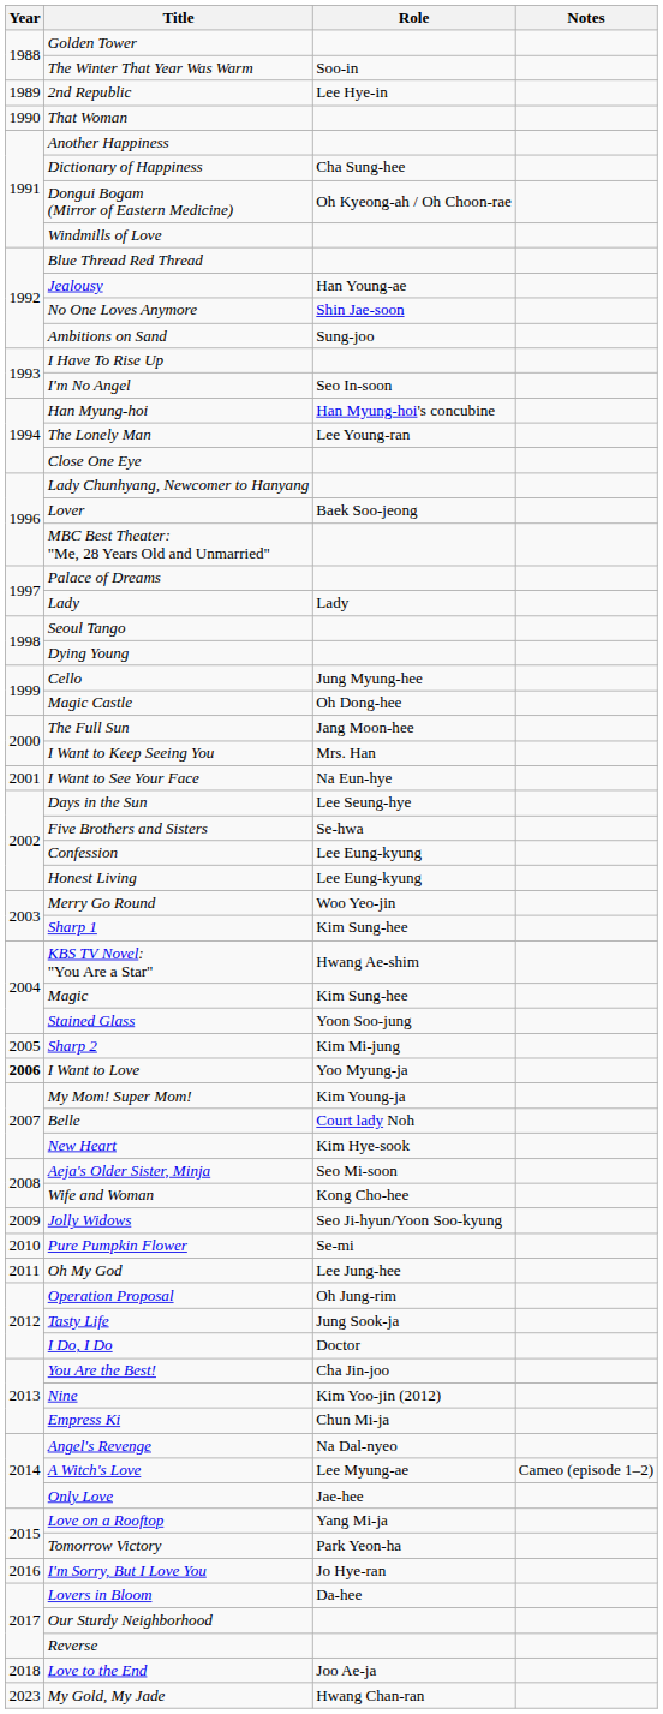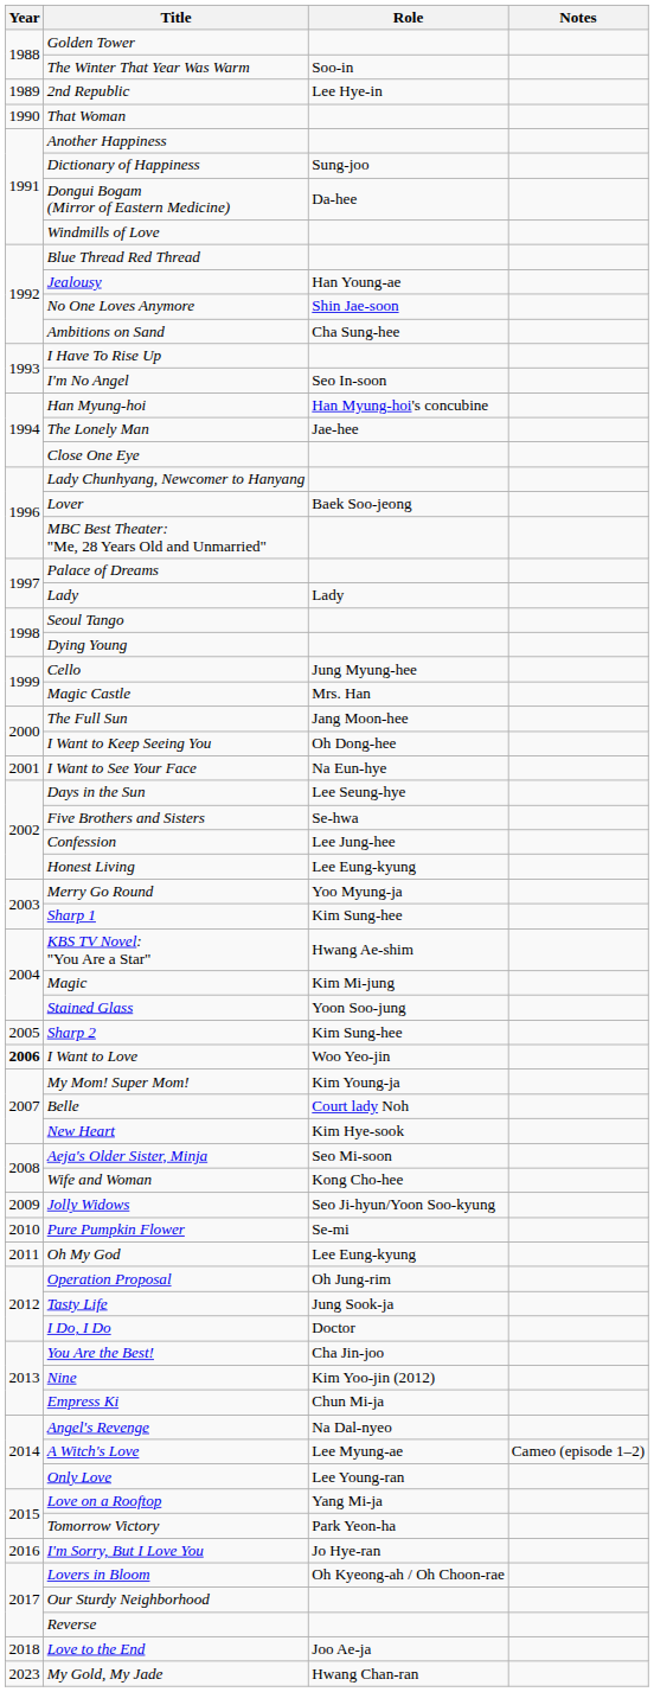Dictionary of Happiness | Role: Cha Sung-hee -> Sung-joo
Dongui Bogam (Mirror of Eastern Medicine) | Role: Oh Kyeong-ah / Oh Choon-rae -> Da-hee
Ambitions on Sand | Role: Sung-joo -> Cha Sung-hee
The Lonely Man | Role: Lee Young-ran -> Jae-hee
Magic Castle | Role: Oh Dong-hee -> Mrs. Han
I Want to Keep Seeing You | Role: Mrs. Han -> Oh Dong-hee
Confession | Role: Lee Eung-kyung -> Lee Jung-hee
Merry Go Round | Role: Woo Yeo-jin -> Yoo Myung-ja
Magic | Role: Kim Sung-hee -> Kim Mi-jung
Sharp 2 | Role: Kim Mi-jung -> Kim Sung-hee
I Want to Love | Role: Yoo Myung-ja -> Woo Yeo-jin
Oh My God | Role: Lee Jung-hee -> Lee Eung-kyung
Only Love | Role: Jae-hee -> Lee Young-ran
Lovers in Bloom | Role: Da-hee -> Oh Kyeong-ah / Oh Choon-rae
